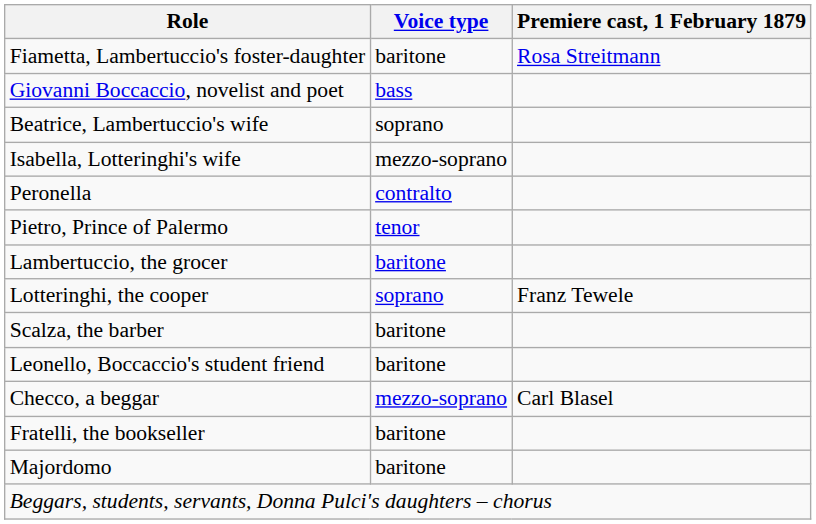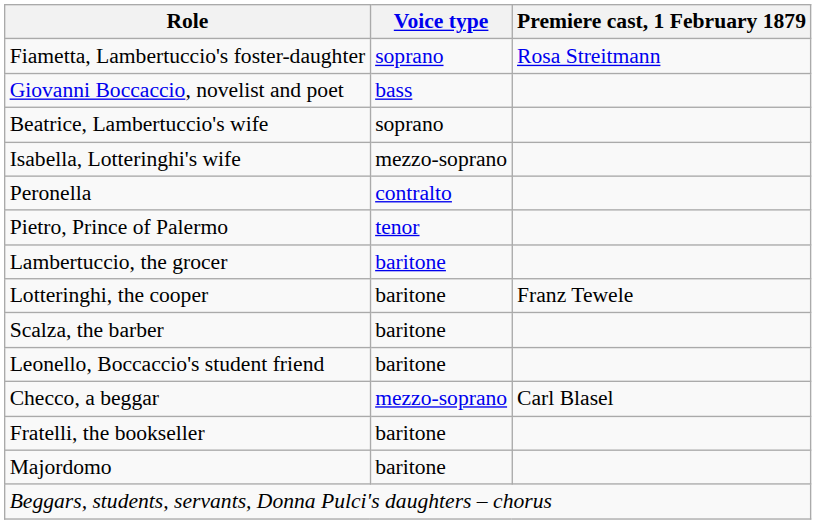Fiametta, Lambertuccio's foster-daughter | Voice type: baritone -> soprano
Lotteringhi, the cooper | Voice type: soprano -> baritone
